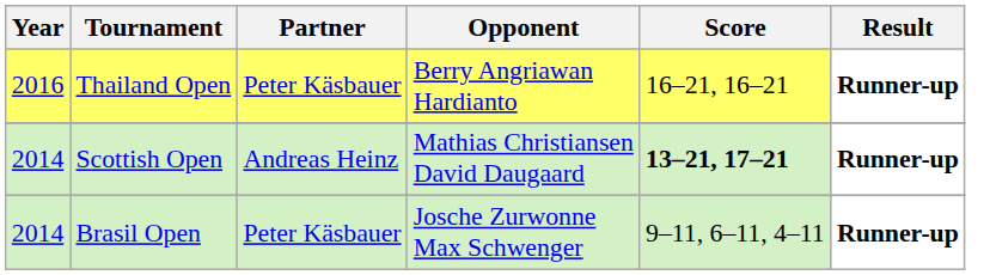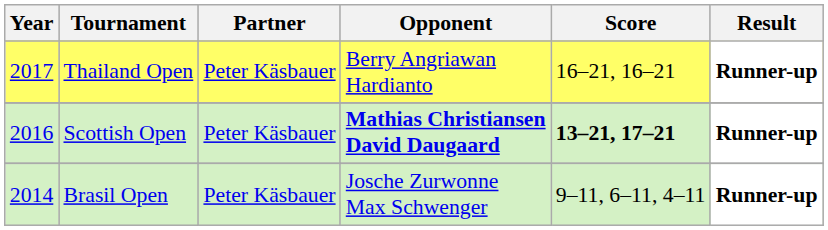Thailand Open | Year: 2016 -> 2017
Scottish Open | Year: 2014 -> 2016
Scottish Open | Partner: Andreas Heinz -> Peter Käsbauer
Scottish Open | Opponent: normal -> bold
